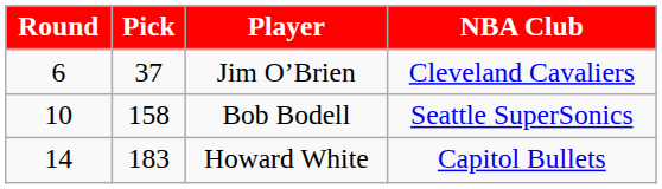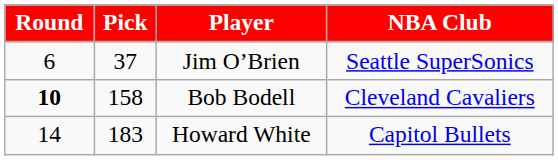Jim O’Brien | NBA Club: Cleveland Cavaliers -> Seattle SuperSonics
Bob Bodell | Round: normal -> bold
Bob Bodell | NBA Club: Seattle SuperSonics -> Cleveland Cavaliers
